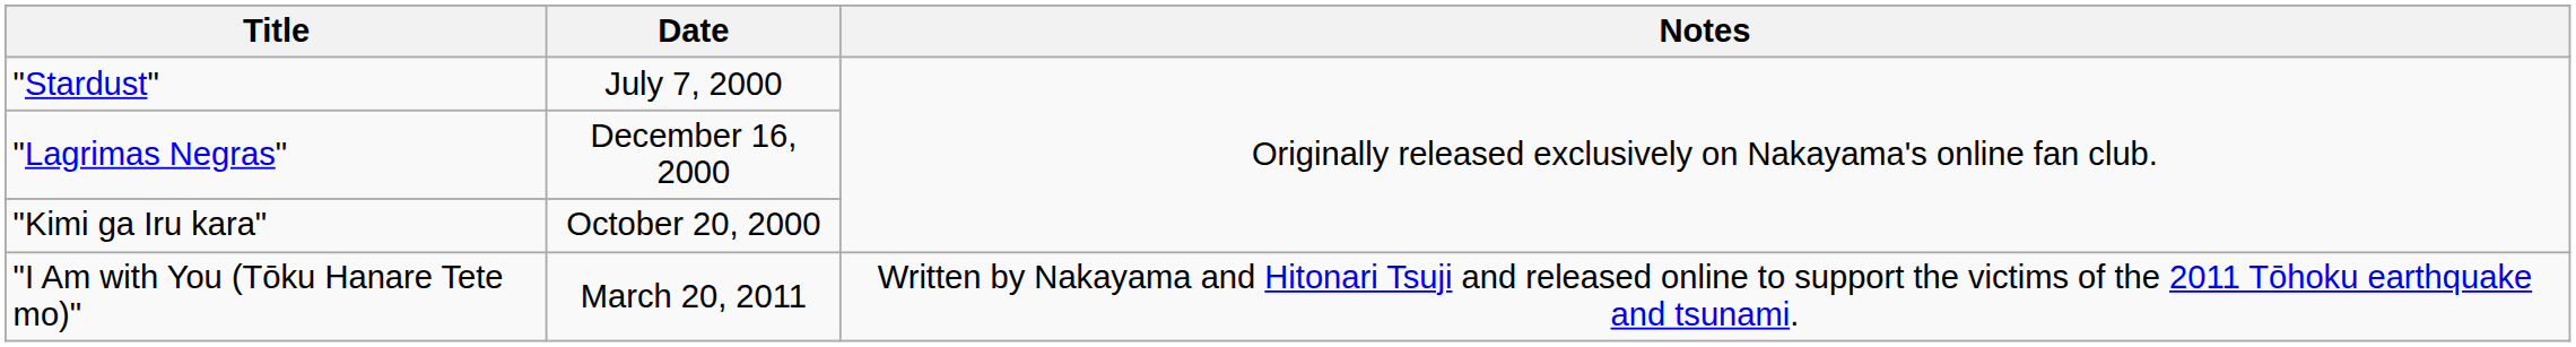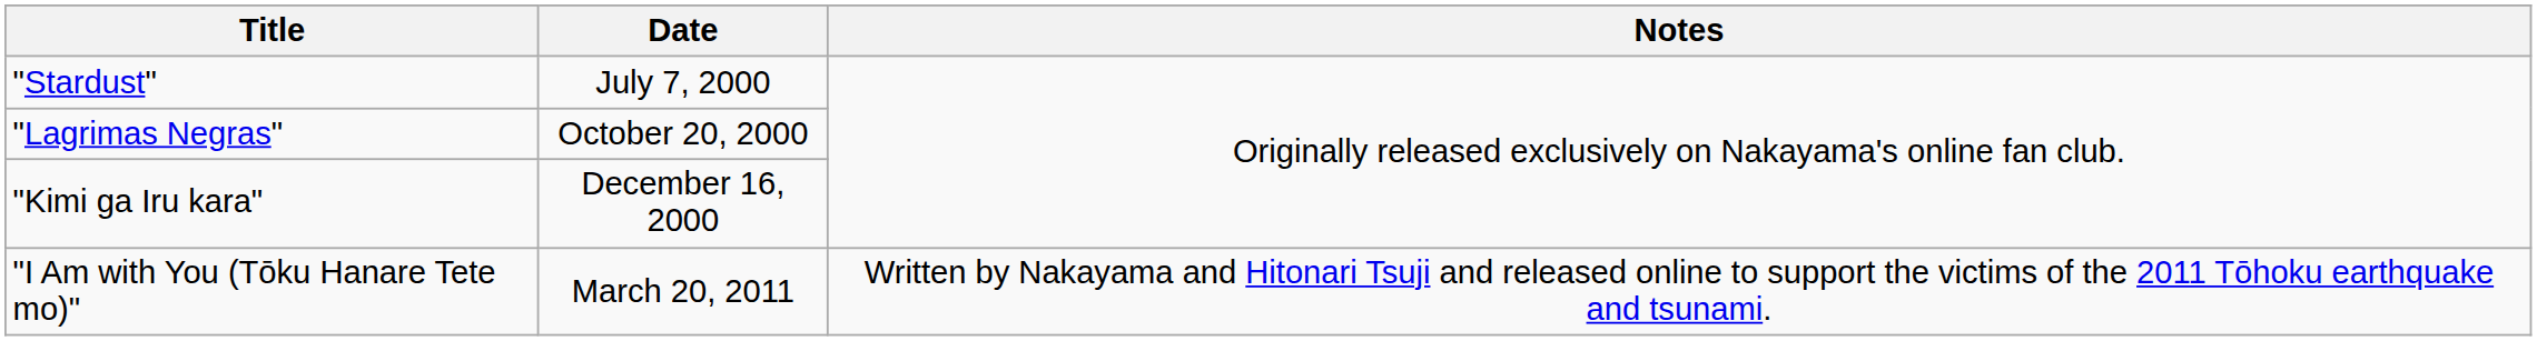"Lagrimas Negras" | Date: December 16, 2000 -> October 20, 2000
"Kimi ga Iru kara" | Date: October 20, 2000 -> December 16, 2000
